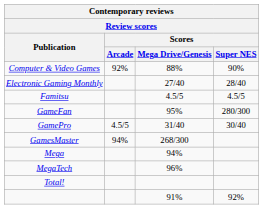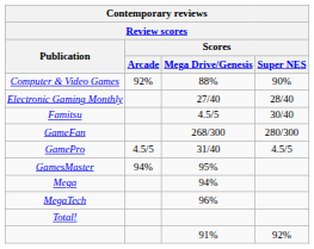Famitsu | Scores / Super NES: 4.5/5 -> 30/40
GameFan | Scores / Mega Drive/Genesis: 95% -> 268/300
GamePro | Scores / Super NES: 30/40 -> 4.5/5
GamesMaster | Scores / Mega Drive/Genesis: 268/300 -> 95%
